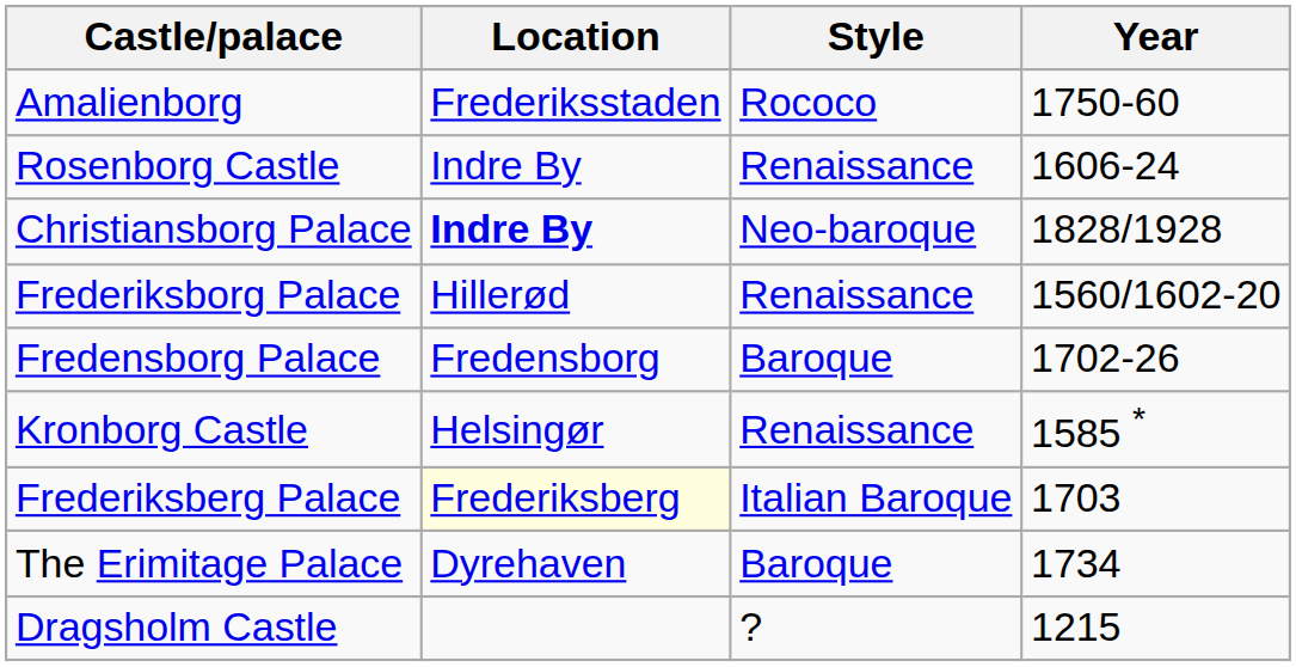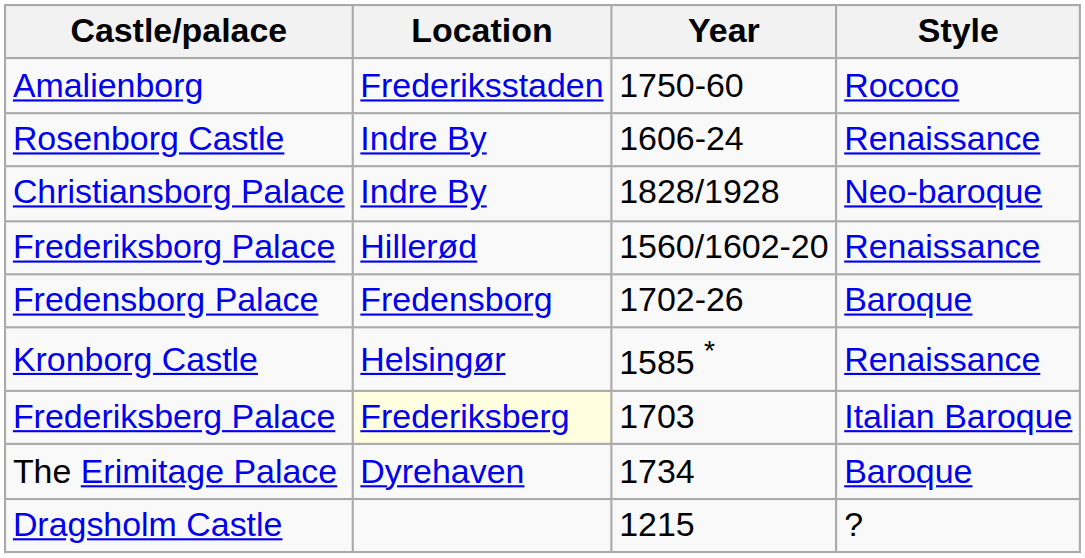columns swapped: Year <-> Style
Christiansborg Palace | Location: bold -> normal
